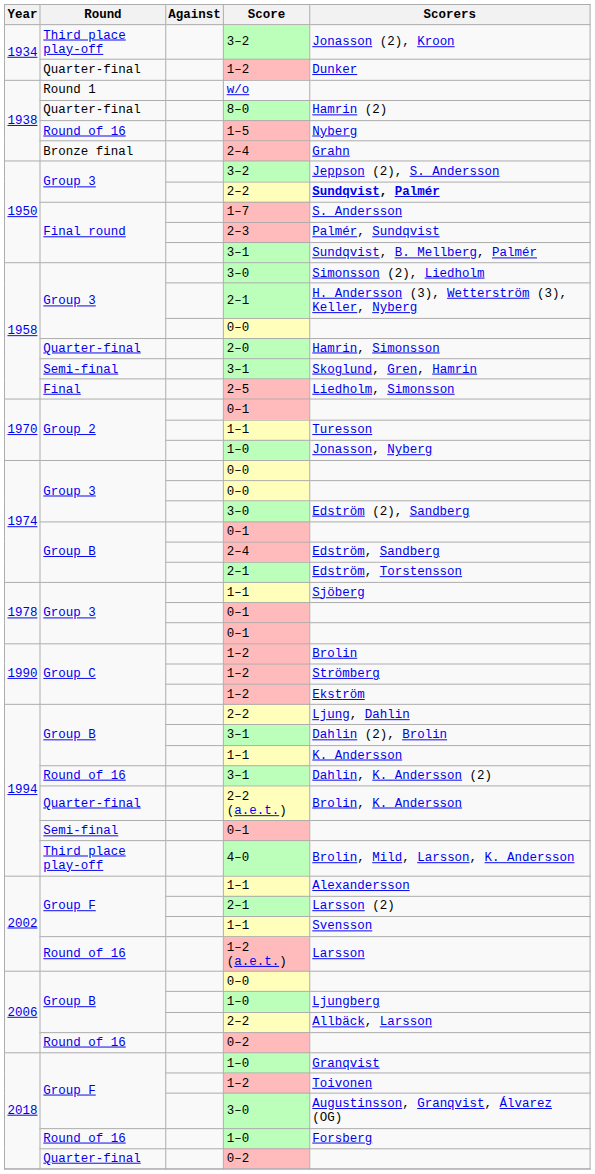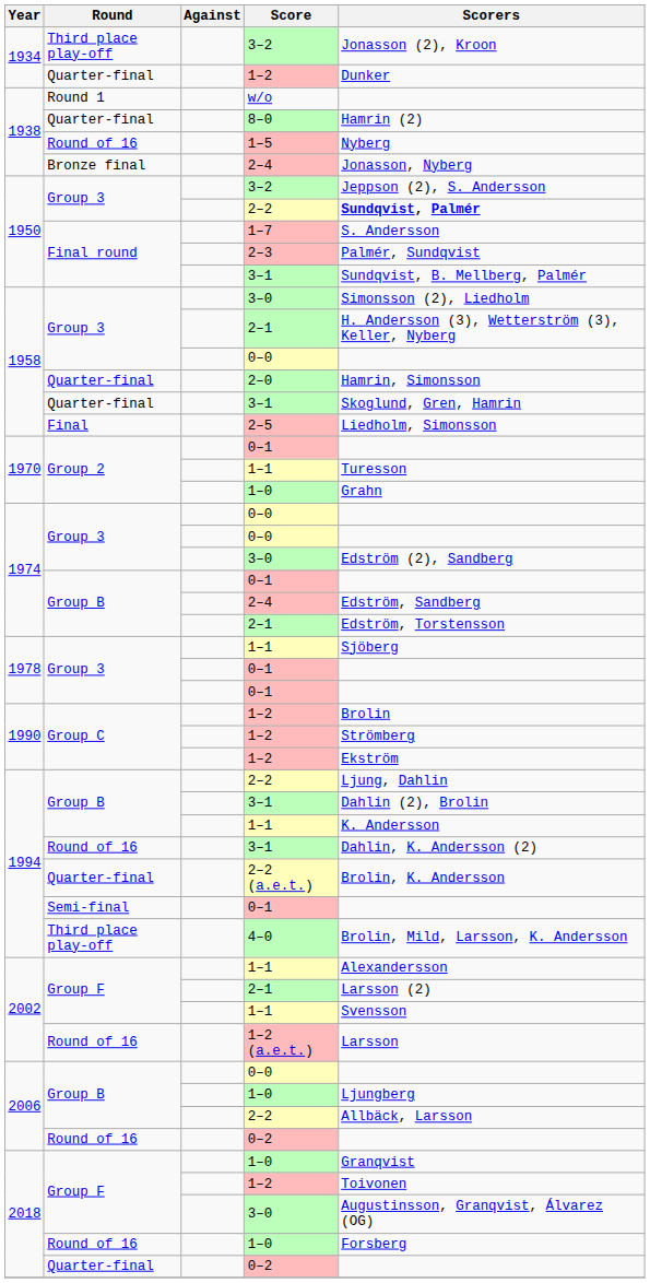1938 / 2–4 | Scorers: Grahn -> Jonasson, Nyberg
1958 / 3–1 | Round: Semi-final -> Quarter-final
1970 / 1–0 | Scorers: Jonasson, Nyberg -> Grahn
